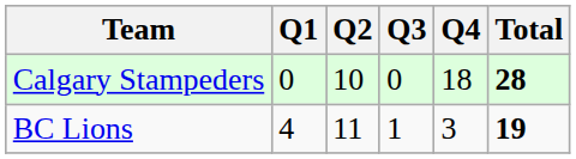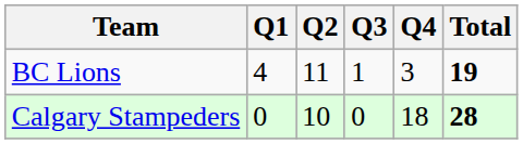rows swapped: BC Lions <-> Calgary Stampeders
